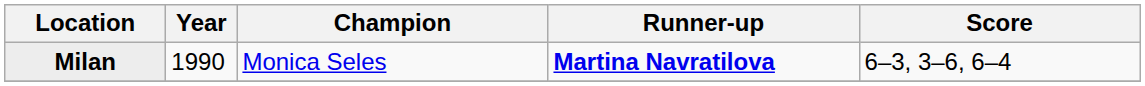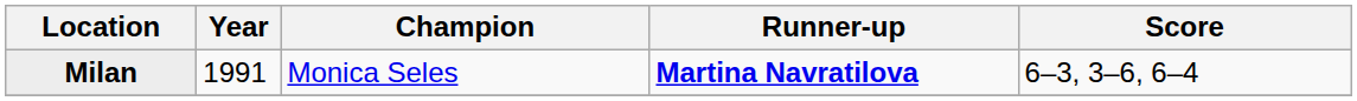Milan | Year: 1990 -> 1991
